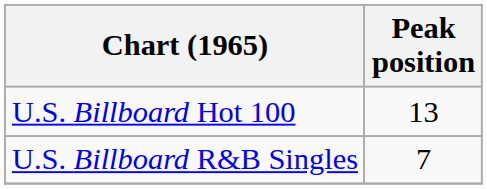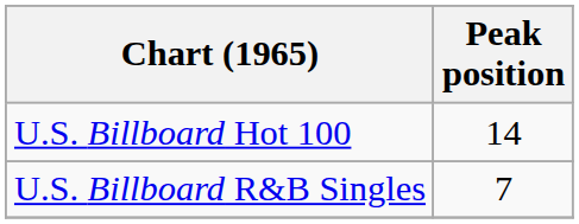U.S. Billboard Hot 100 | Peak position: 13 -> 14
